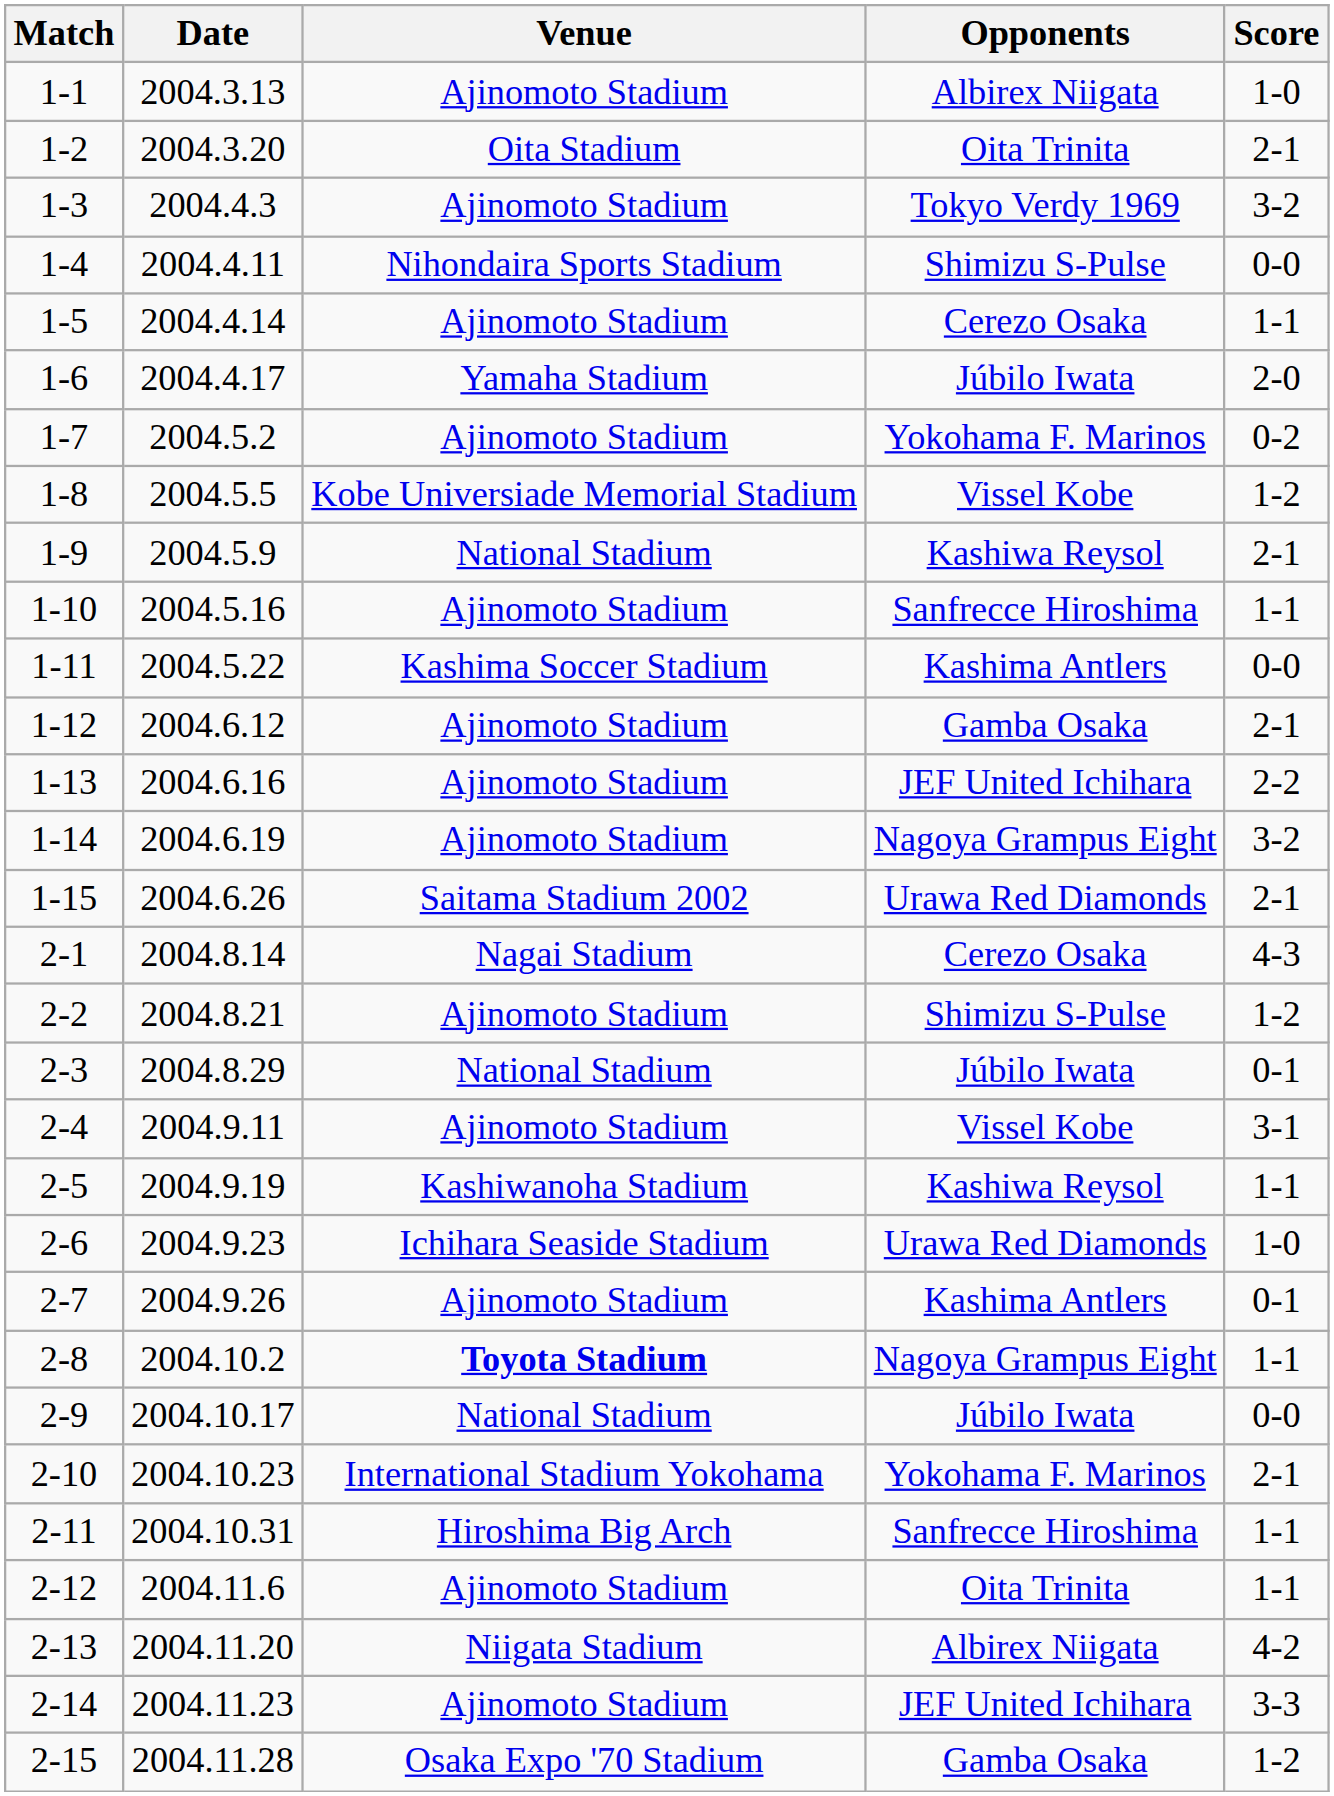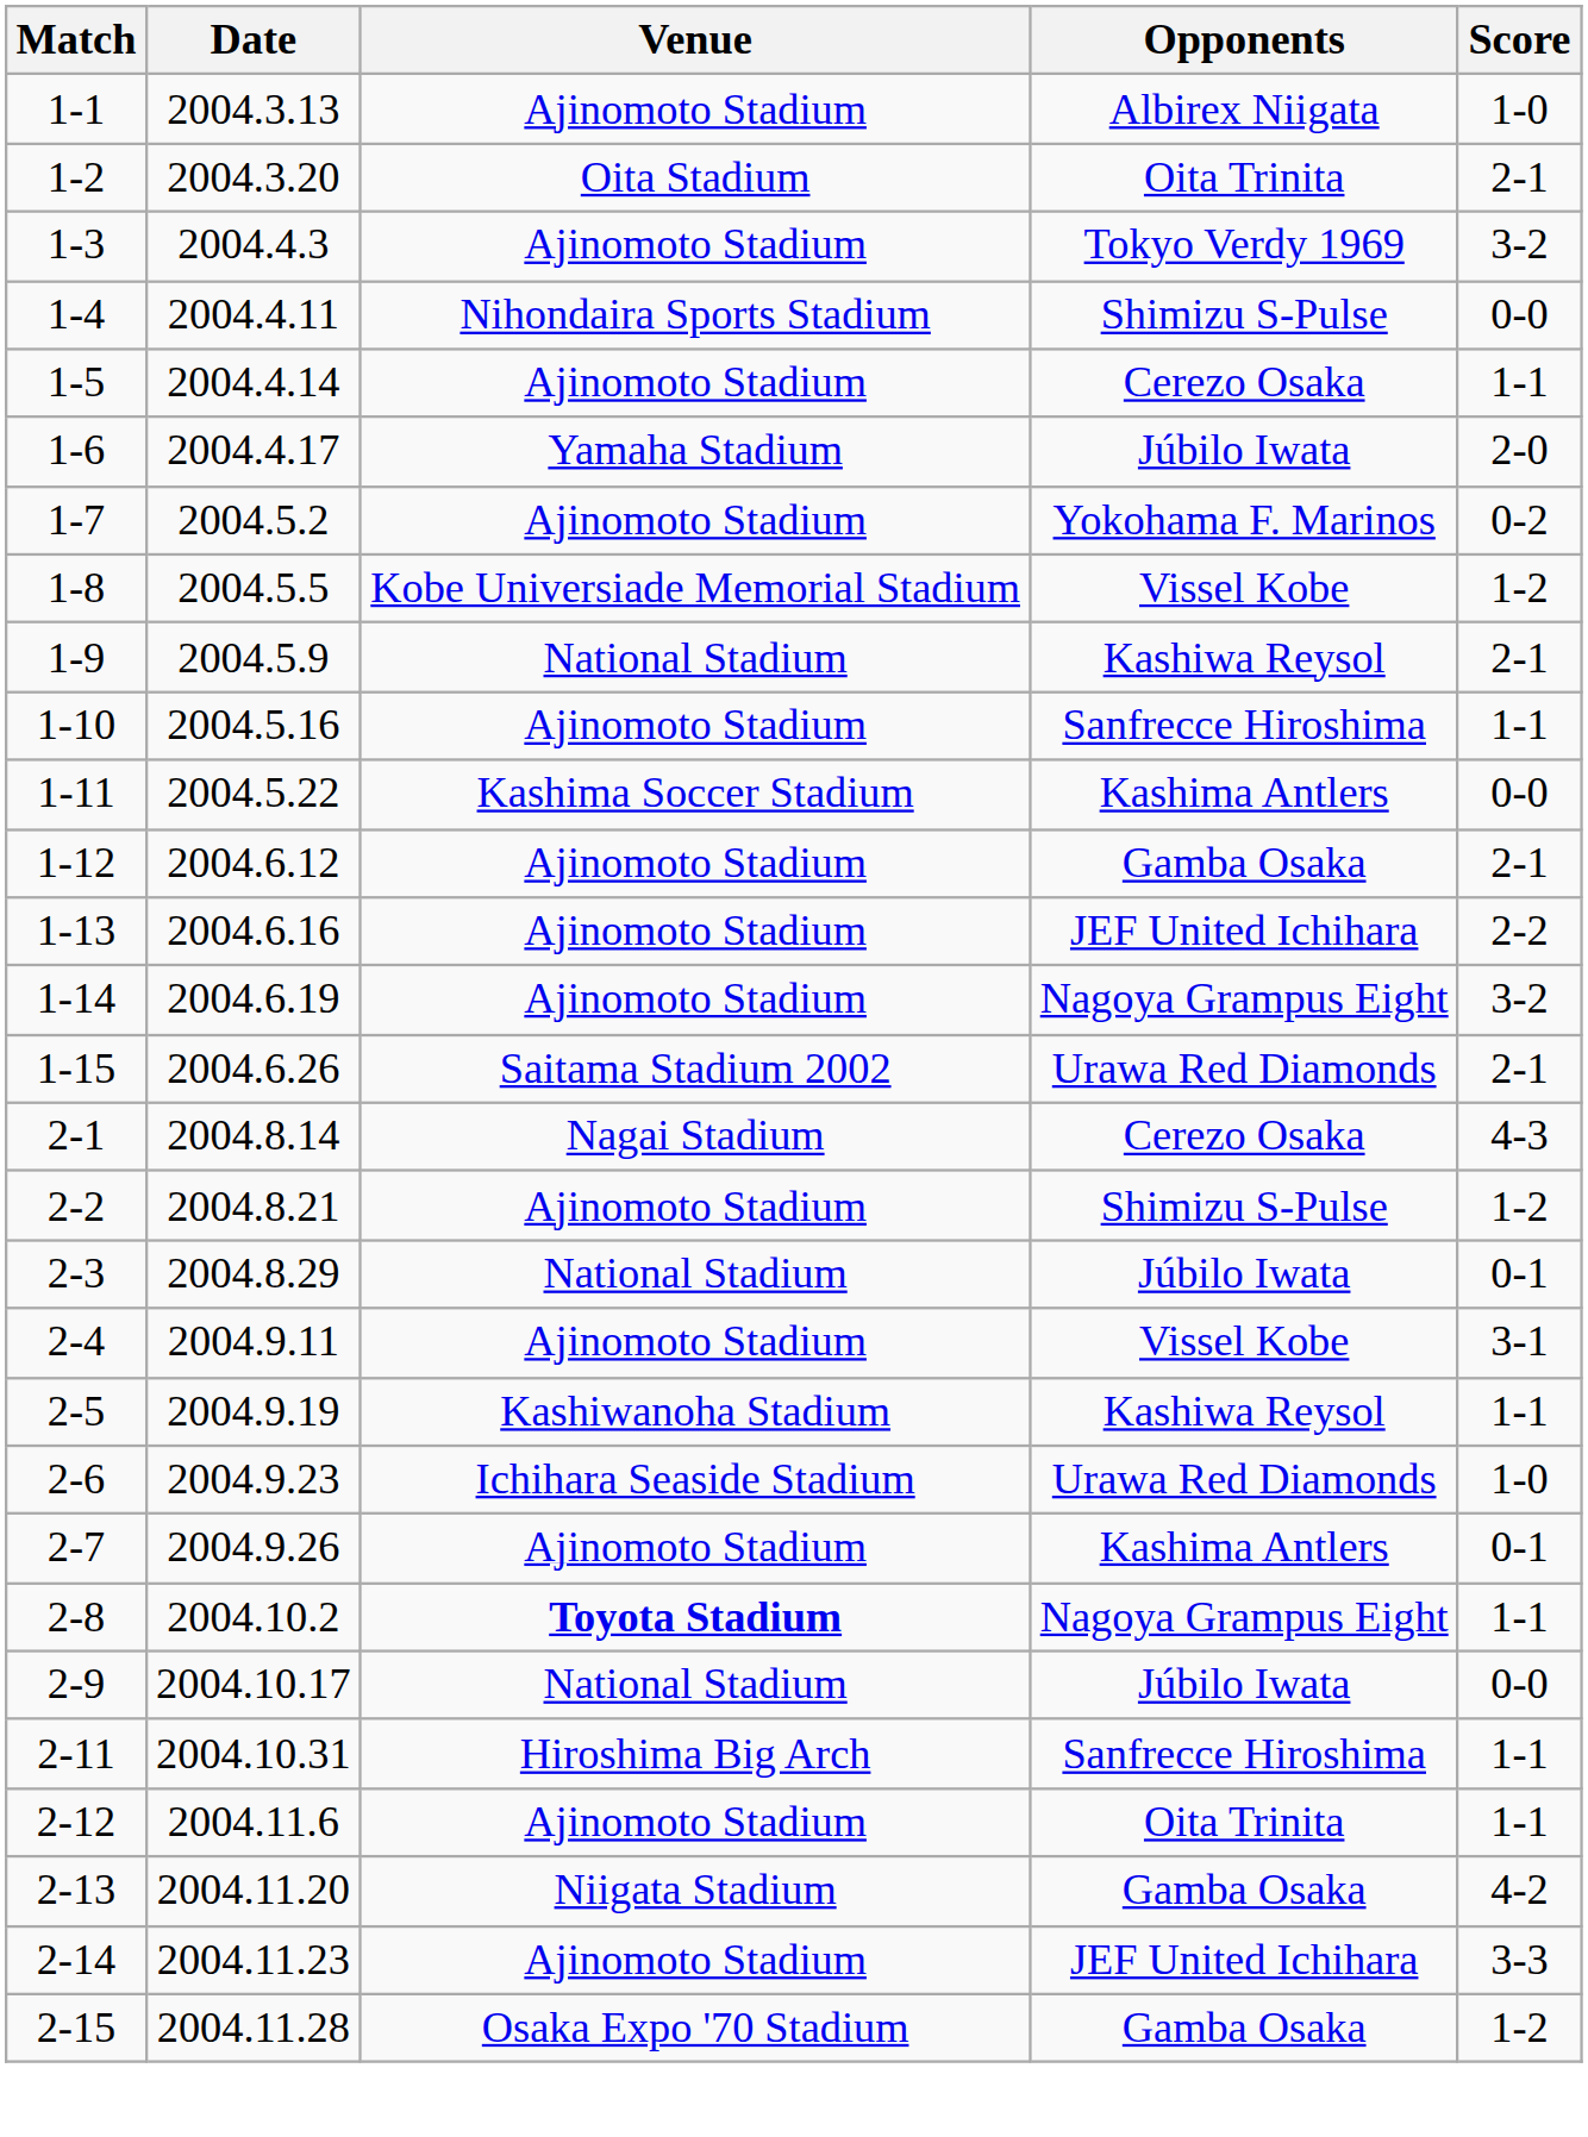- row: 2-10 | 2004.10.23 | International Stadium Yokohama | Yokohama F. Marinos | 2-1
2-13 | Opponents: Albirex Niigata -> Gamba Osaka
